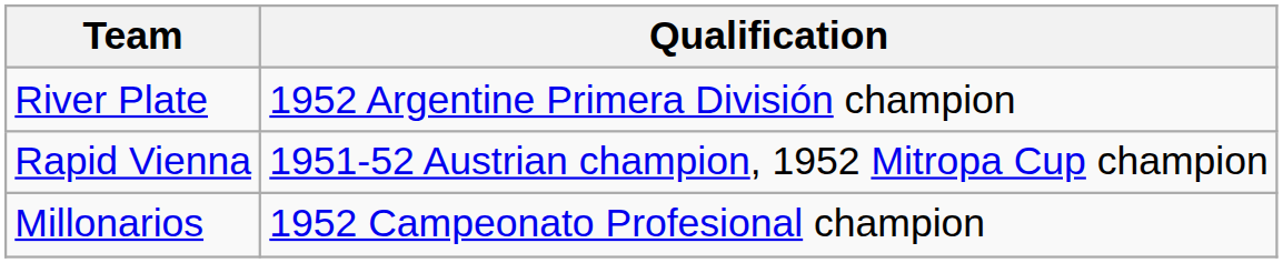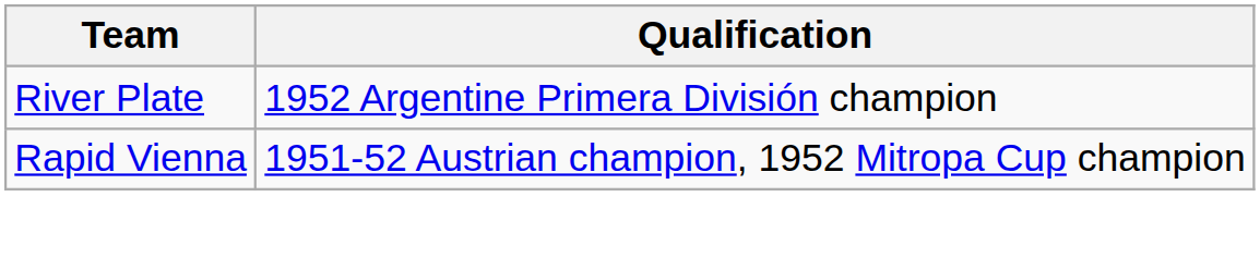- row: Millonarios | 1952 Campeonato Profesional champion
